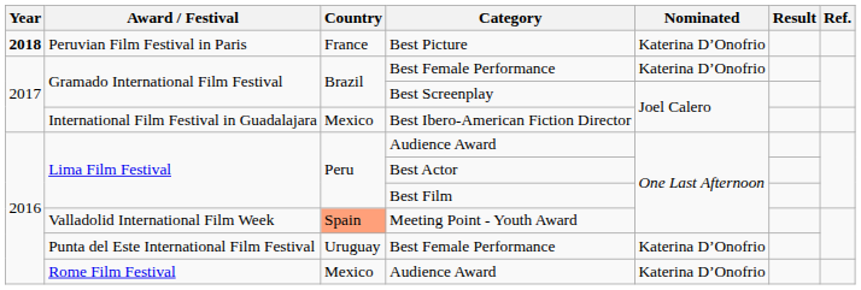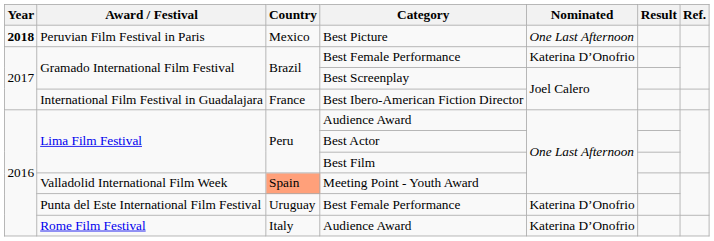Best Picture | Country: France -> Mexico
Best Picture | Nominated: Katerina D’Onofrio -> One Last Afternoon
Best Ibero-American Fiction Director | Country: Mexico -> France
Rome Film Festival / Audience Award | Country: Mexico -> Italy
